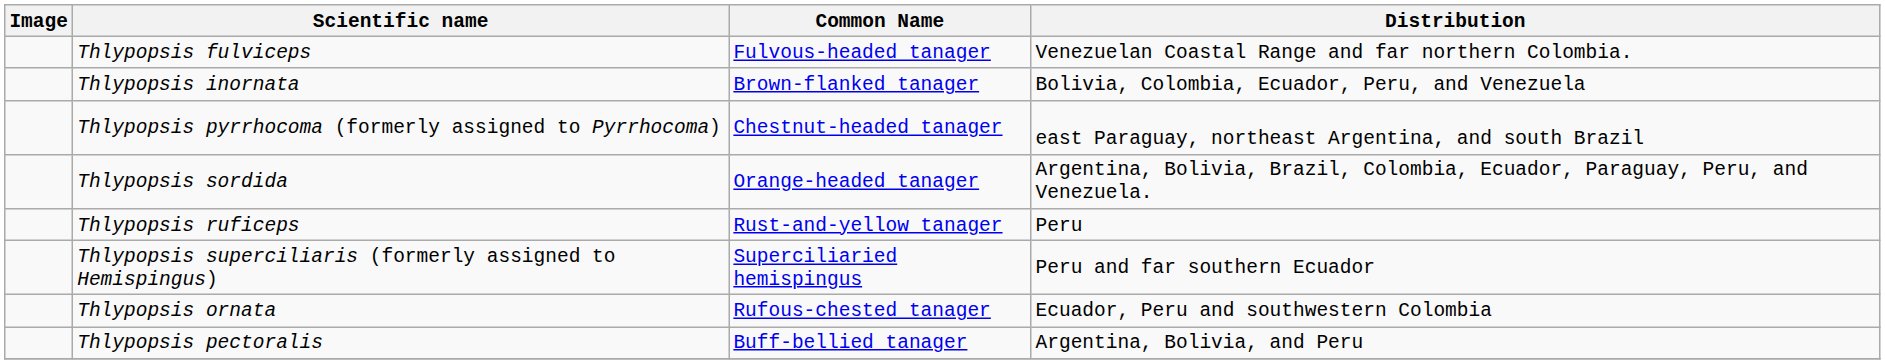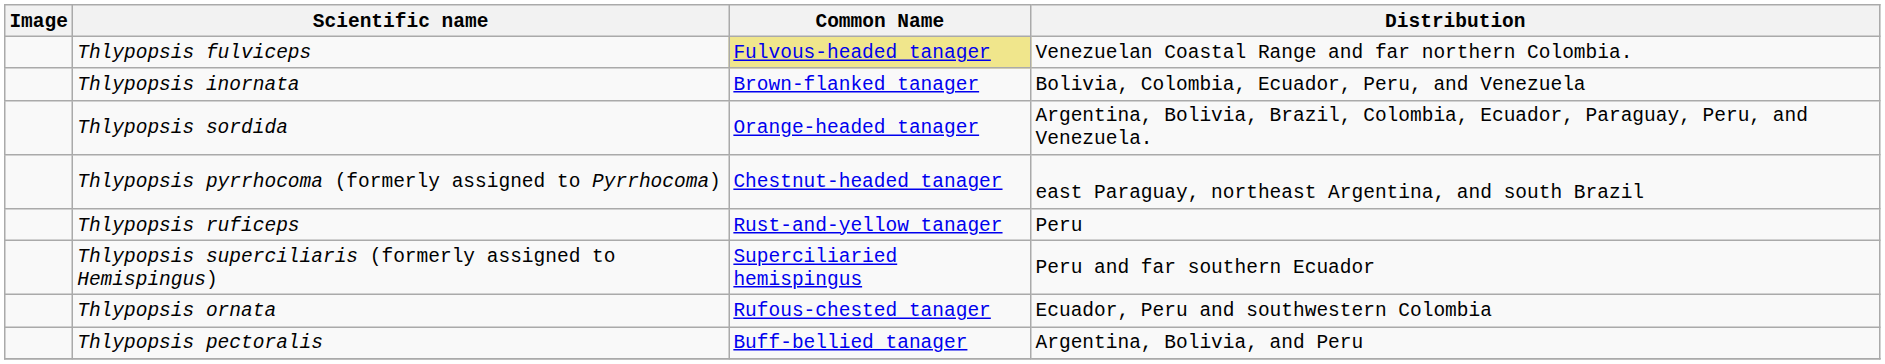Thlypopsis fulviceps | Common Name: no background -> khaki background
rows swapped: Thlypopsis sordida <-> Thlypopsis pyrrhocoma (formerly assigned to Pyrrhocoma)
